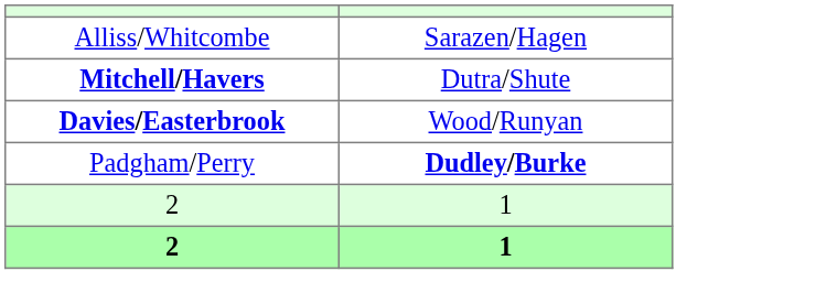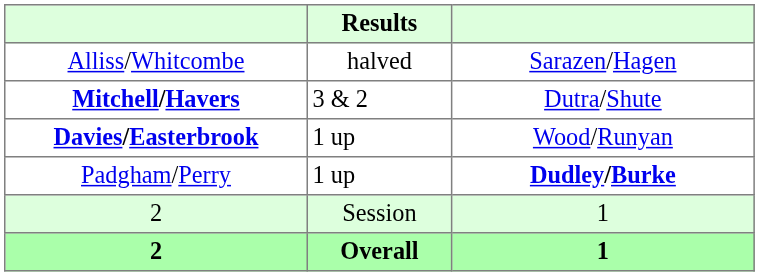+ column: Results | halved | 3 & 2 | 1 up | 1 up | Session | Overall
